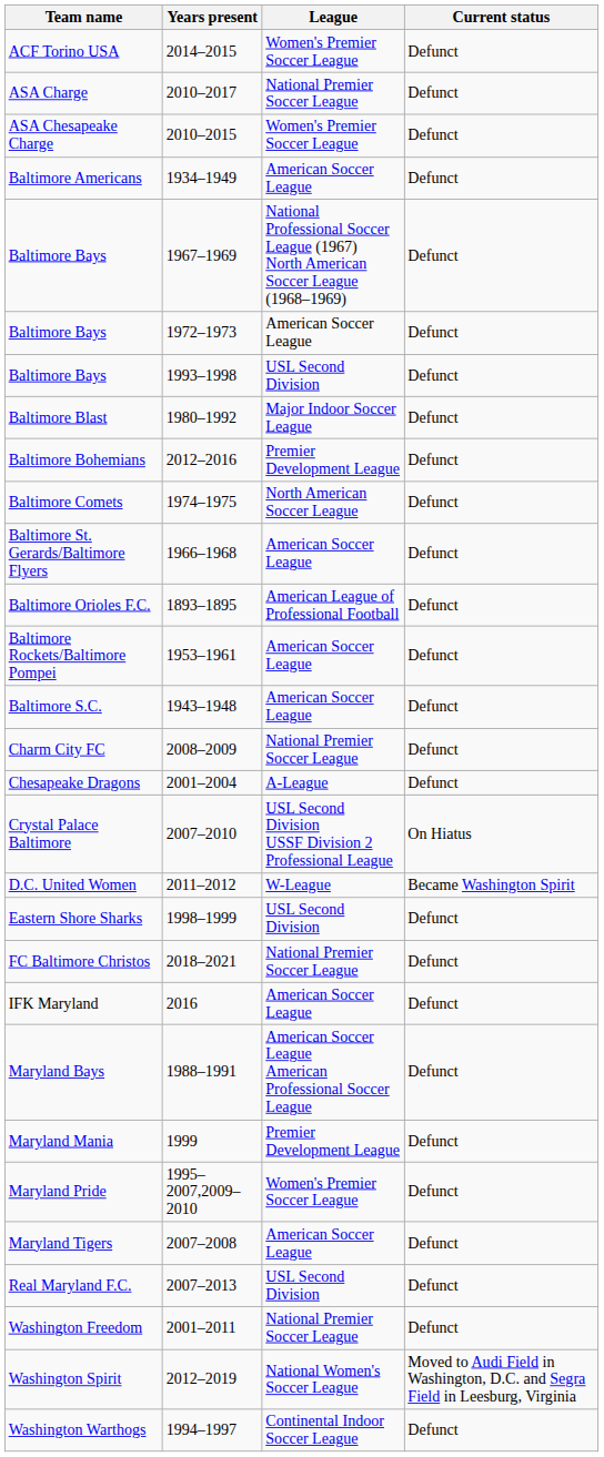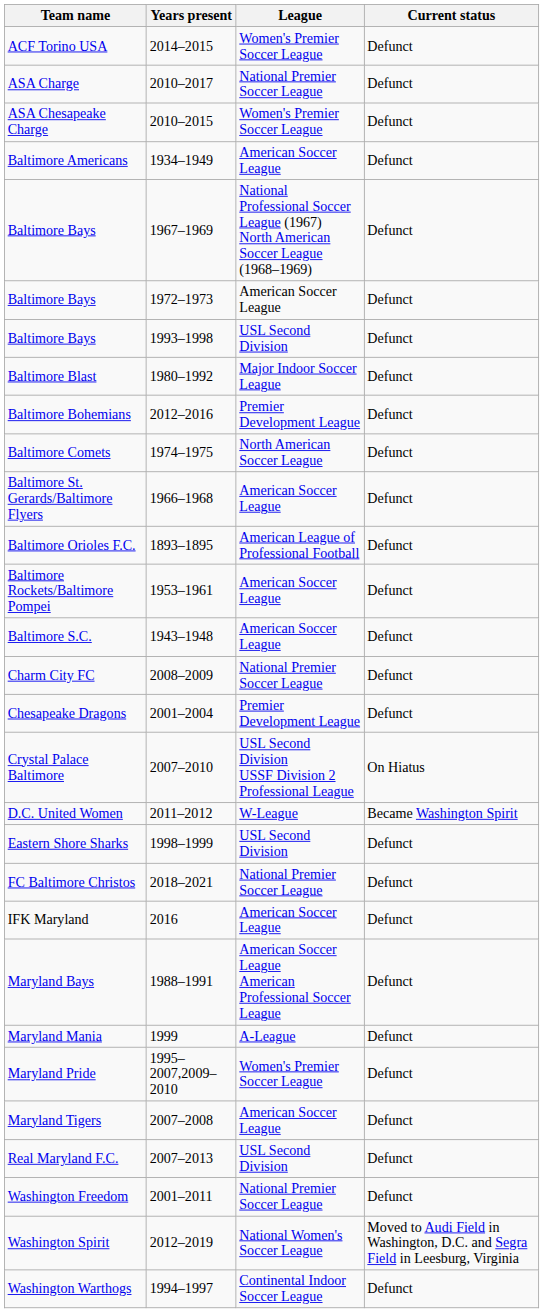Chesapeake Dragons | League: A-League -> Premier Development League
Maryland Mania | League: Premier Development League -> A-League
